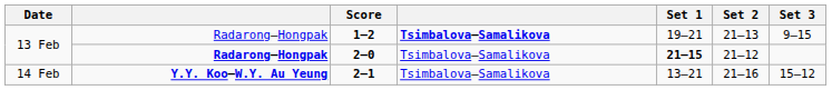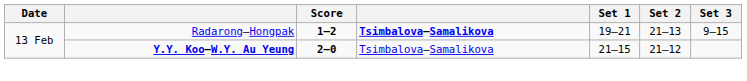2–0 | column 2: Radarong–Hongpak -> Y.Y. Koo–W.Y. Au Yeung
2–0 | Set 1: bold -> normal
- row: 14 Feb | Y.Y. Koo–W.Y. Au Yeung | 2–1 | Tsimbalova–Samalikova | 13–21 | 21–16 | 15–12
